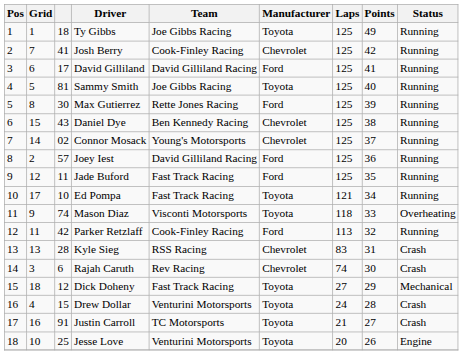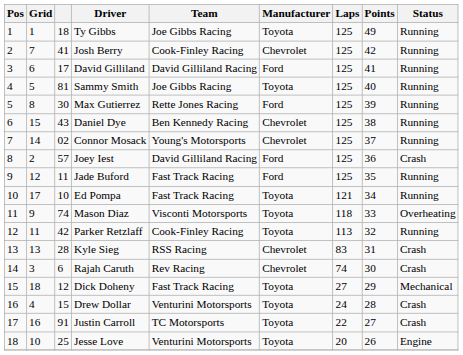Joey Iest | Status: Running -> Crash
Parker Retzlaff | Manufacturer: Ford -> Toyota
Justin Carroll | Laps: 21 -> 22
